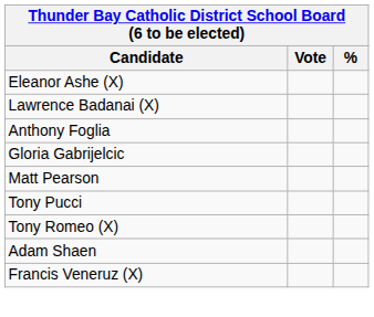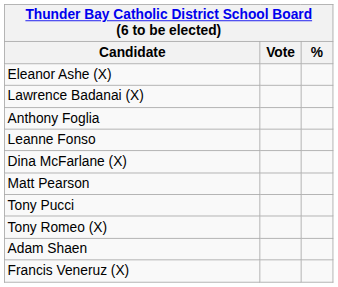+ row: Leanne Fonso
- row: Gloria Gabrijelcic
+ row: Dina McFarlane (X)
